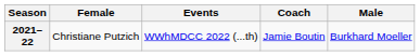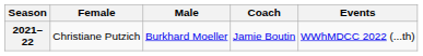columns swapped: Male <-> Events
